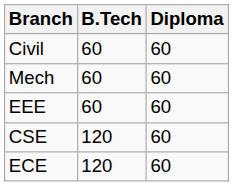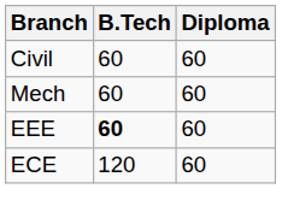EEE | B.Tech: normal -> bold
- row: CSE | 120 | 60
